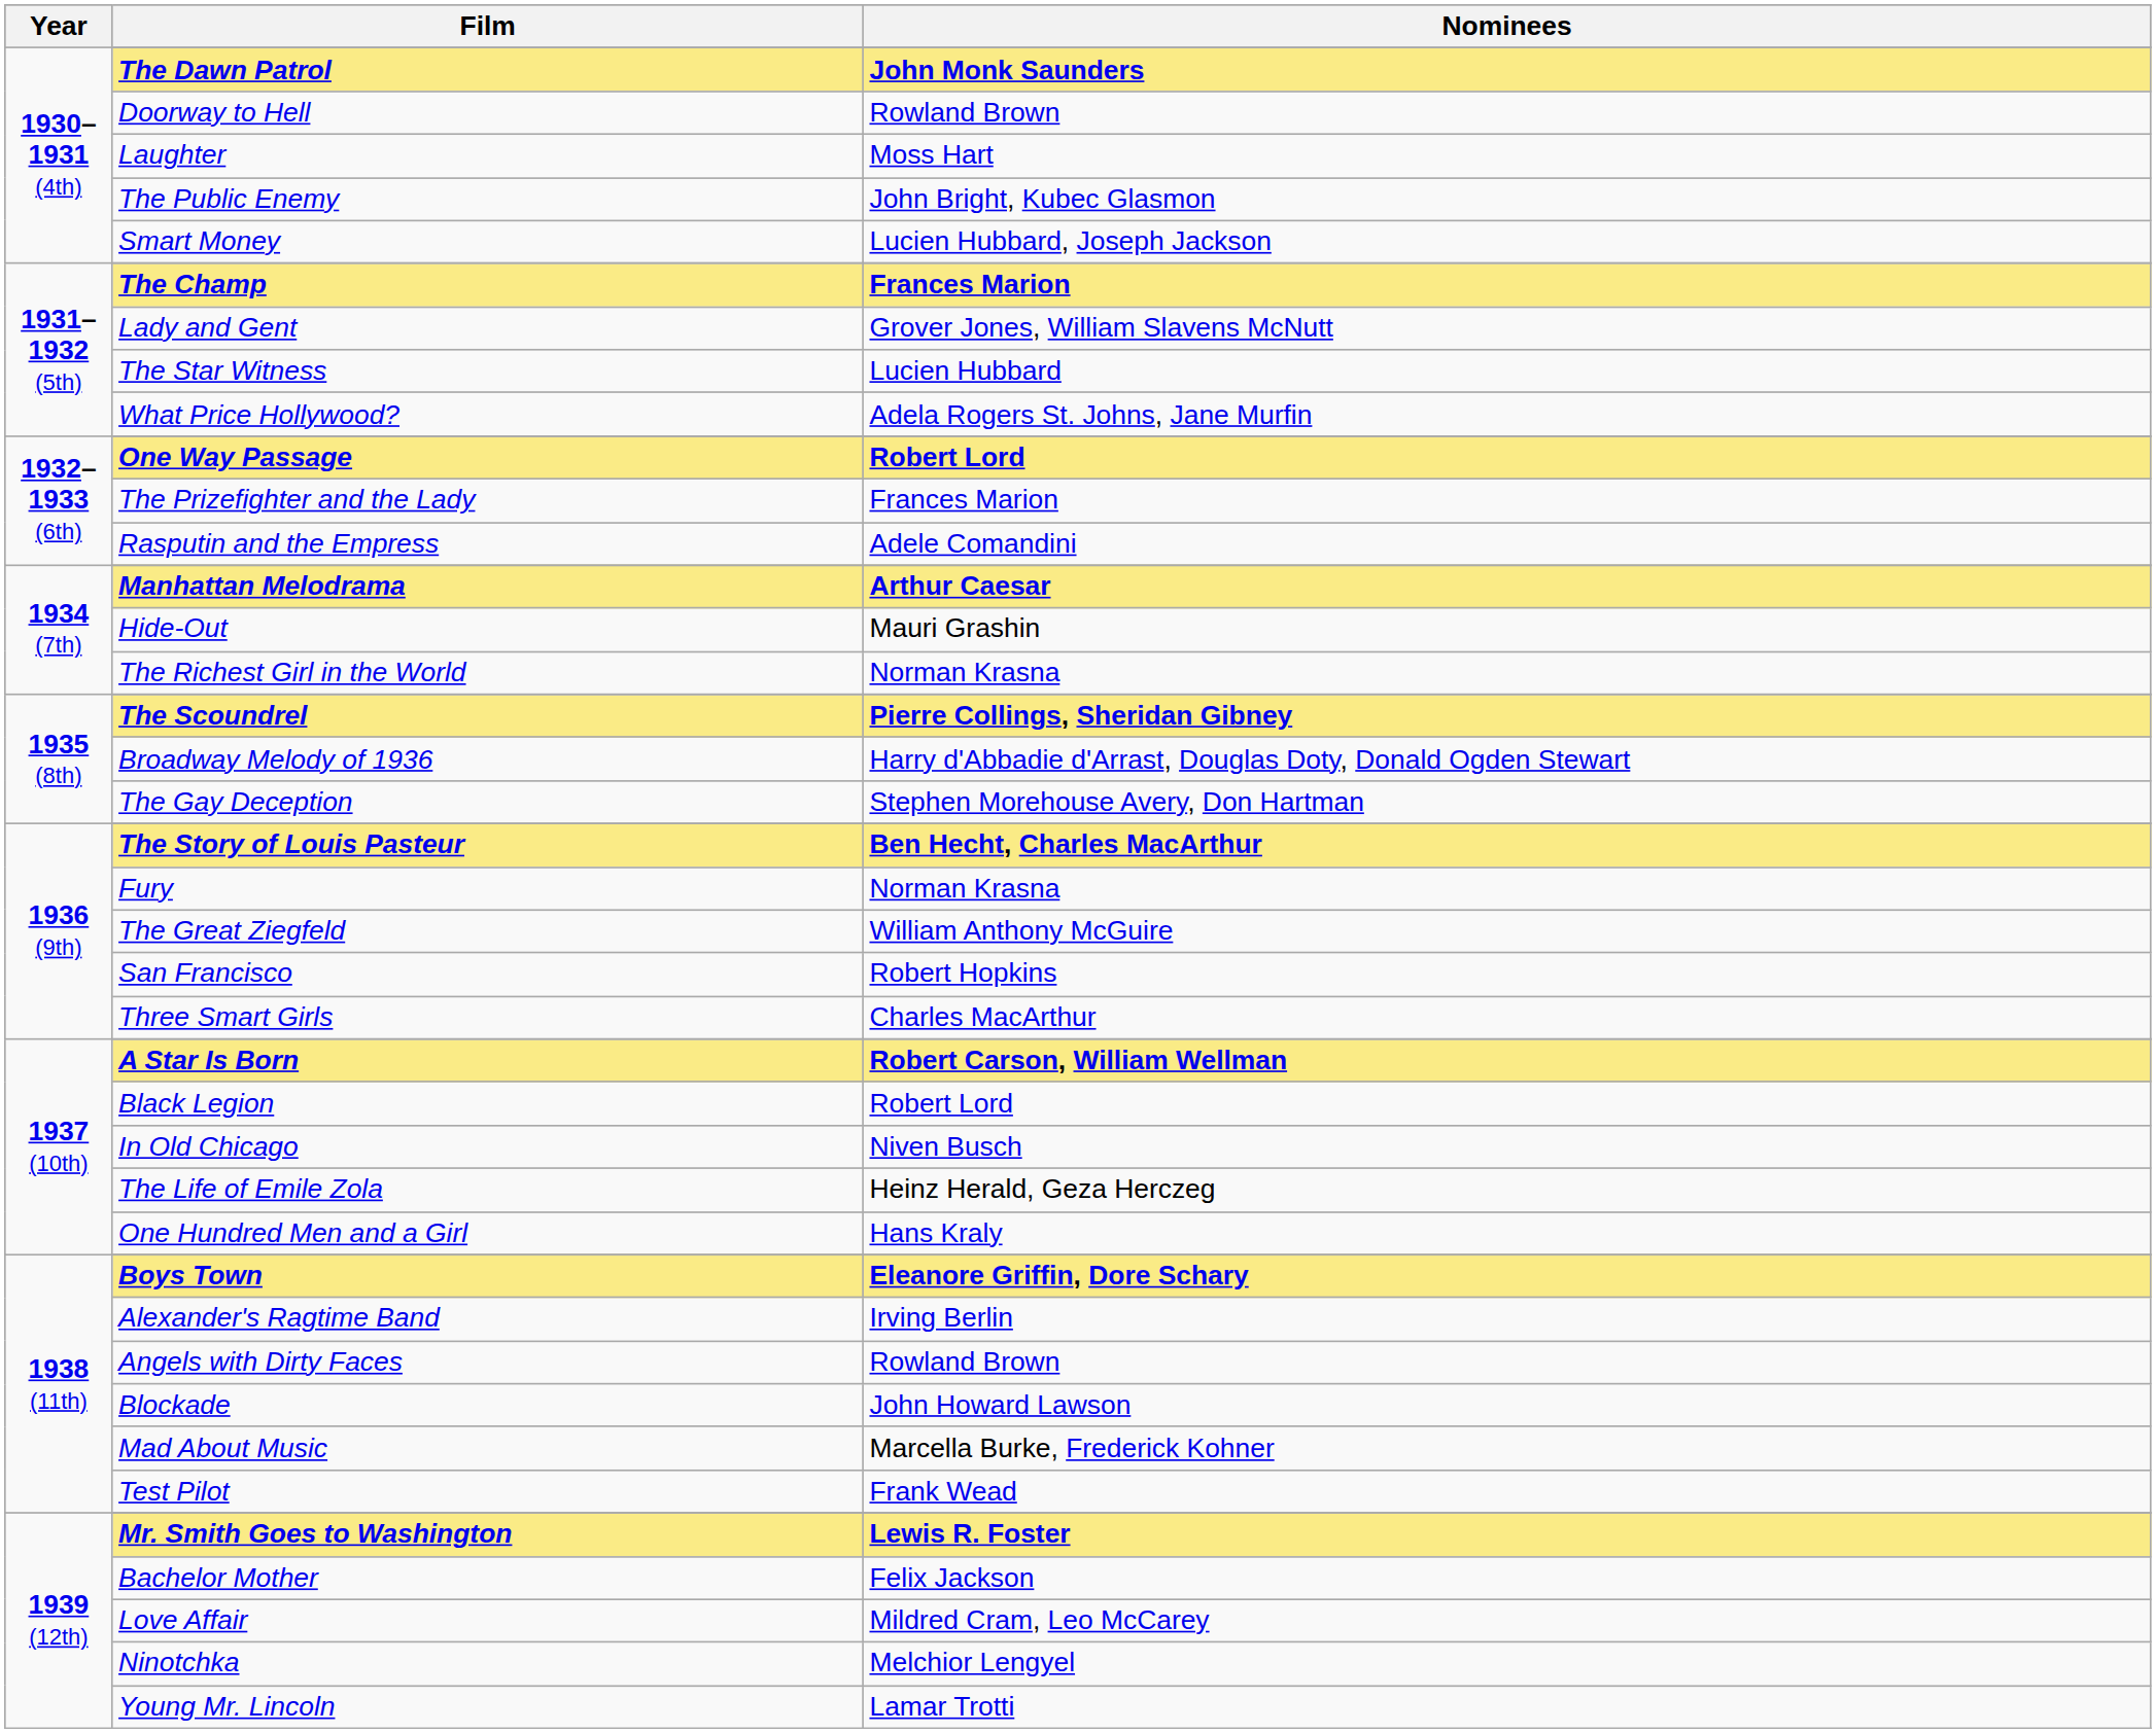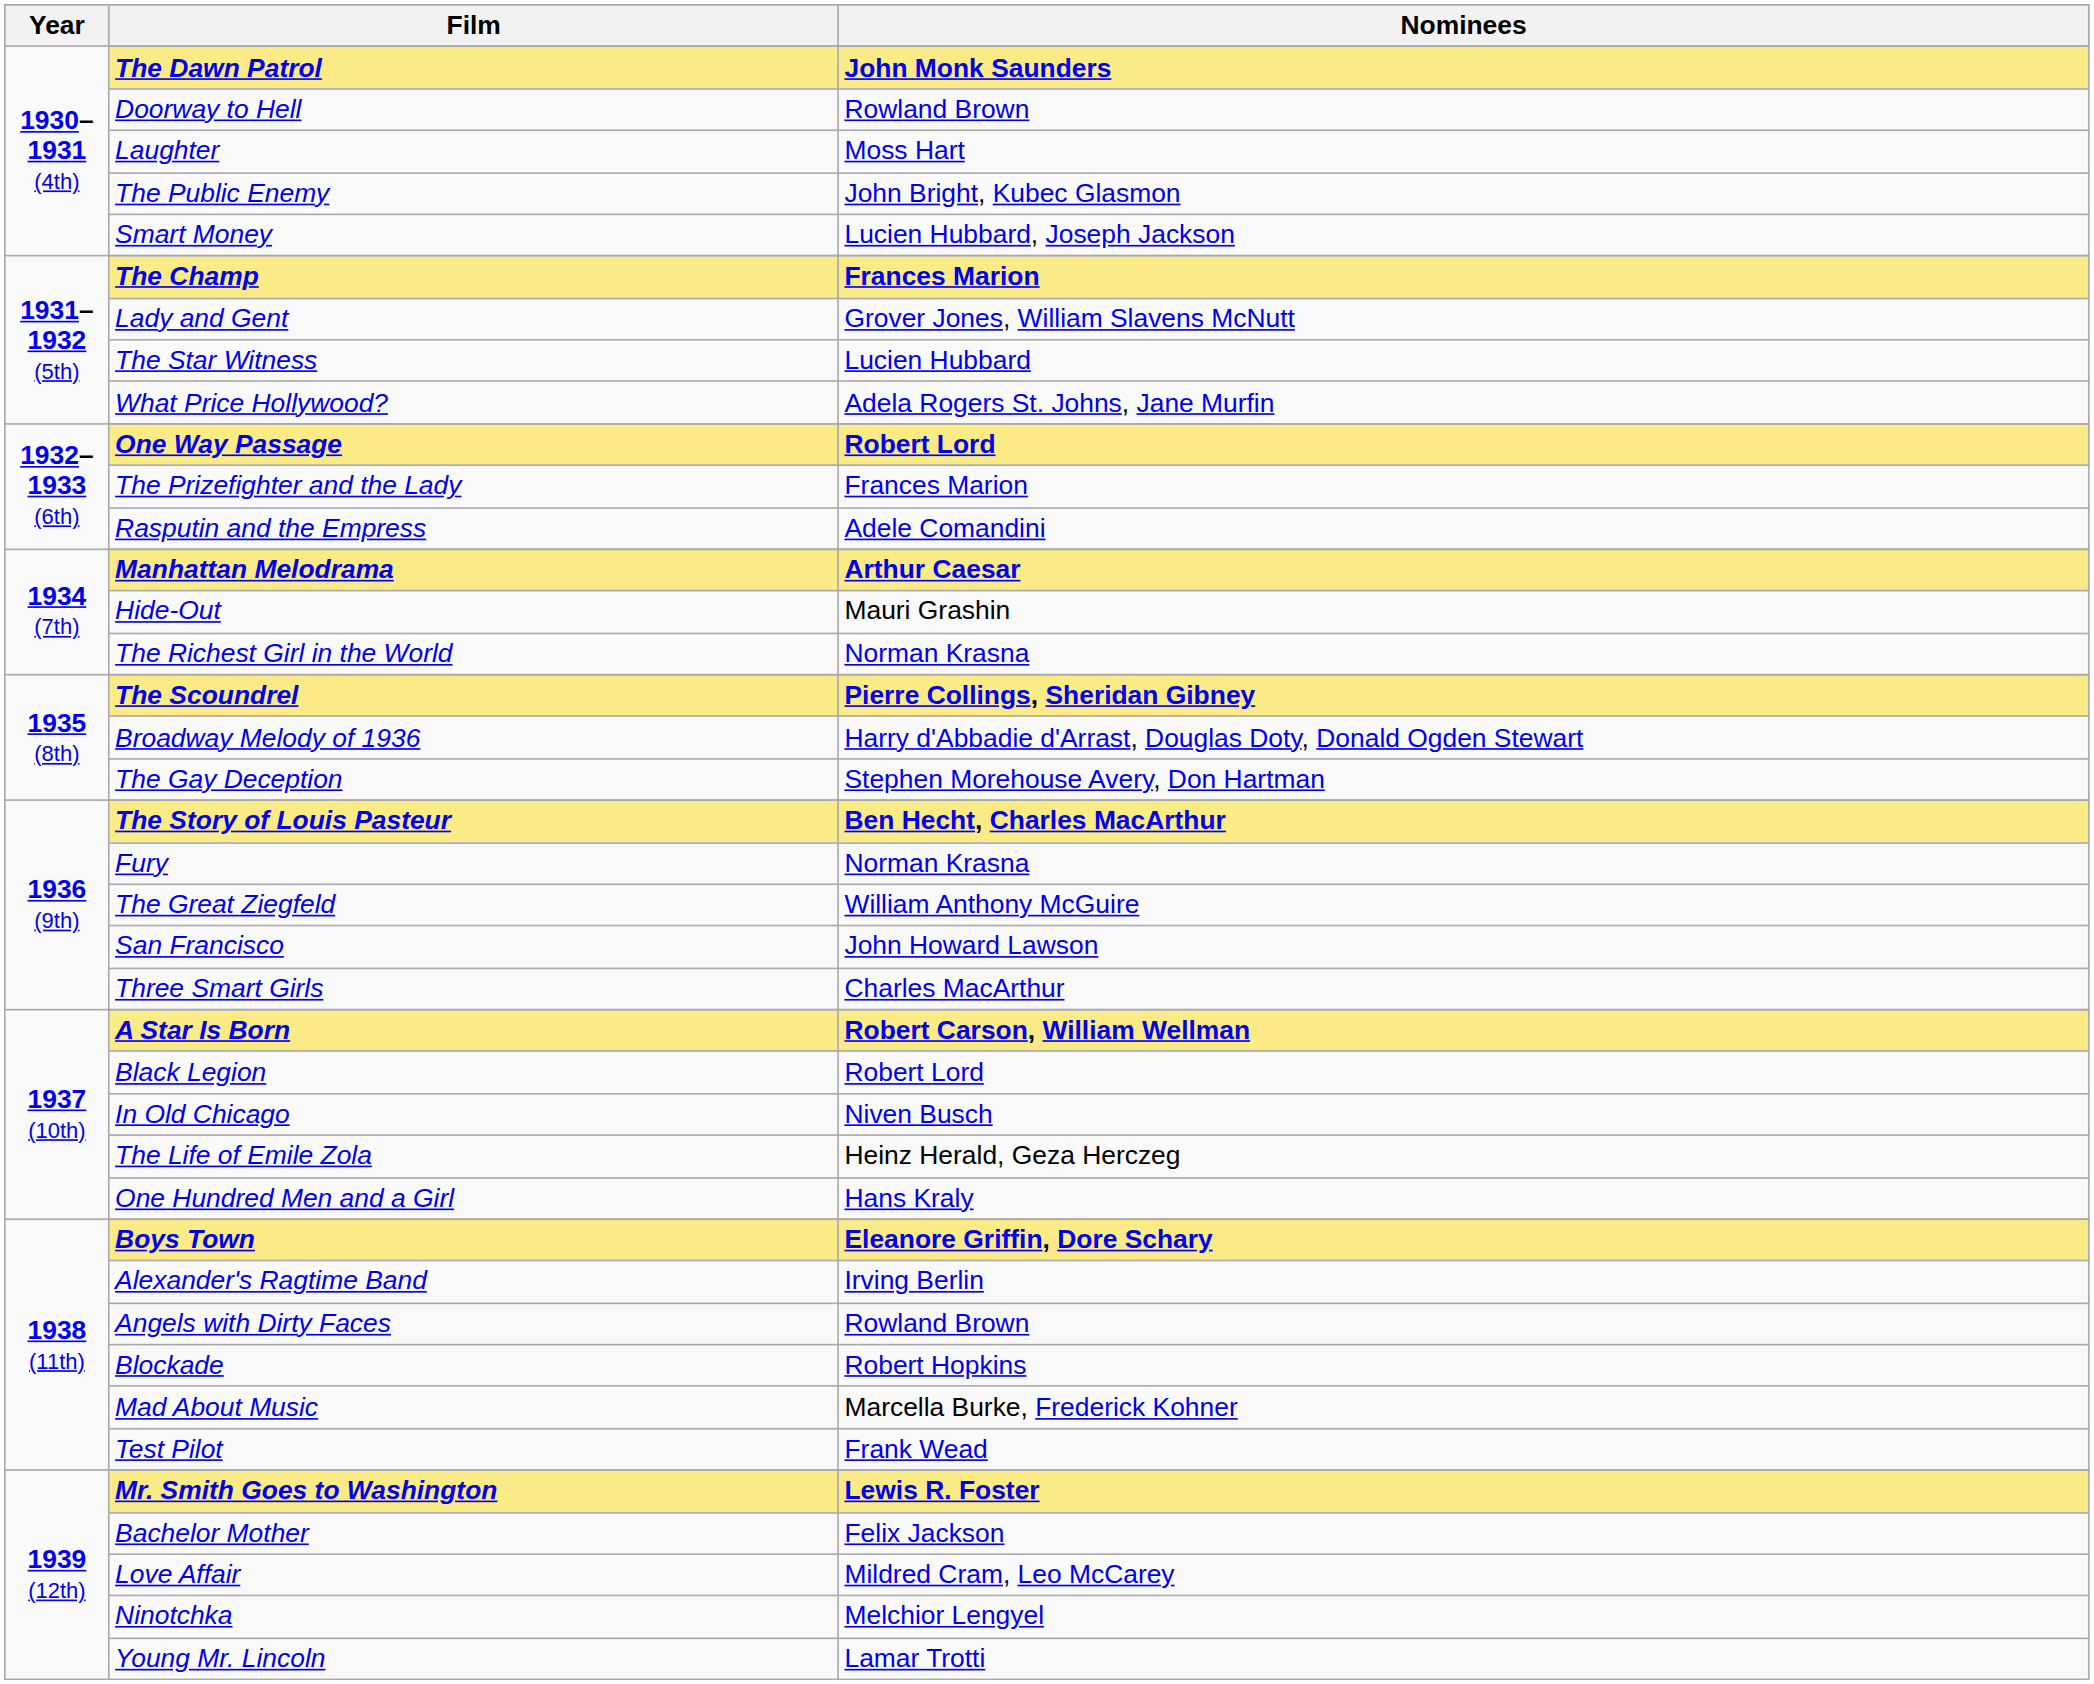San Francisco | Nominees: Robert Hopkins -> John Howard Lawson
Blockade | Nominees: John Howard Lawson -> Robert Hopkins
